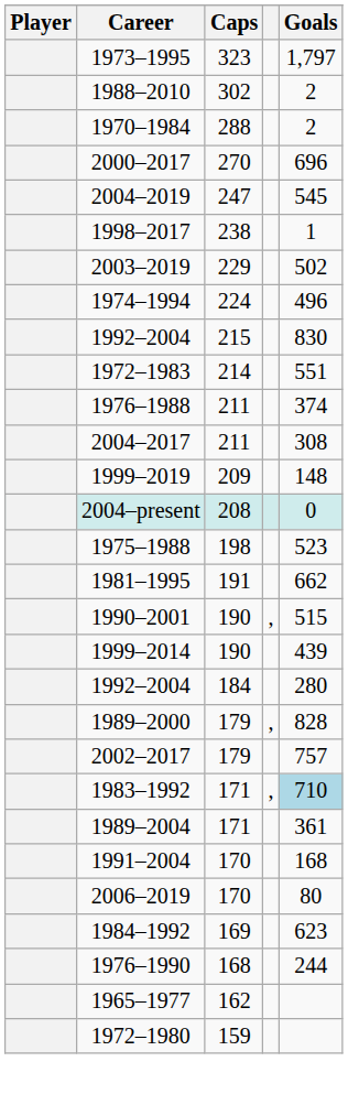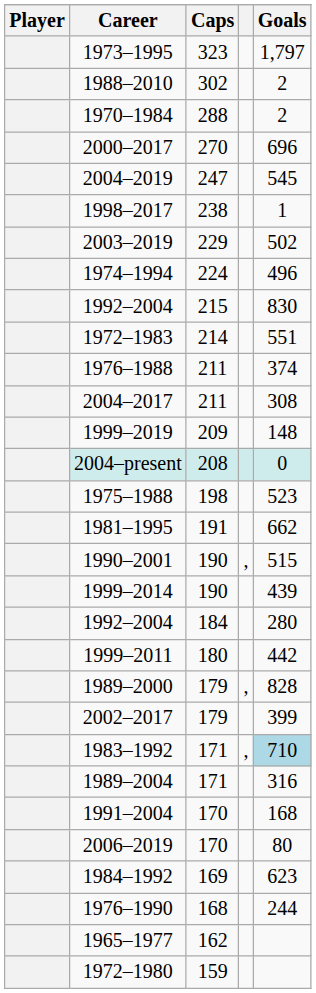+ row: 1999–2011 | 180 | 442
2002–2017 | Goals: 757 -> 399
1989–2004 | Goals: 361 -> 316
